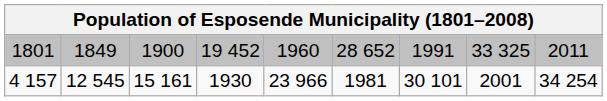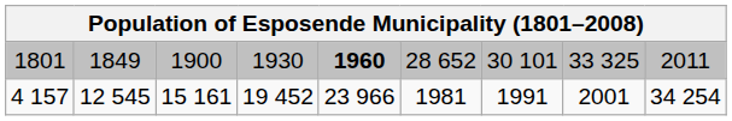1801 | column 4: 19 452 -> 1930
1801 | column 5: normal -> bold
1801 | column 7: 1991 -> 30 101
4 157 | column 4: 1930 -> 19 452
4 157 | column 7: 30 101 -> 1991
